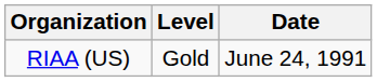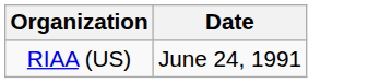- column: Level | Gold
